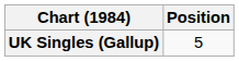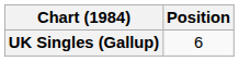UK Singles (Gallup) | Position: 5 -> 6
